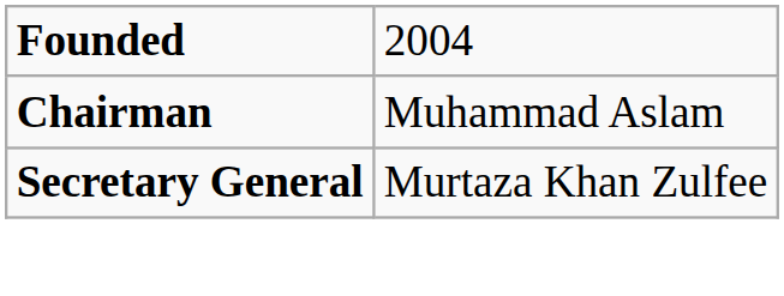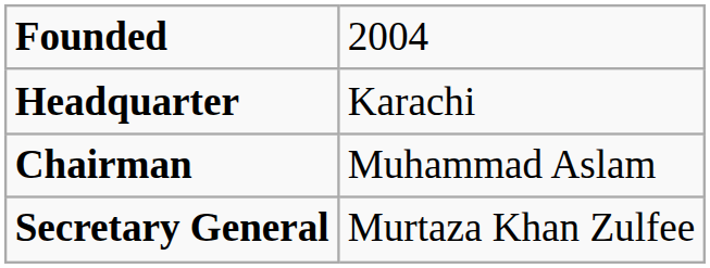+ row: Headquarter | Karachi
